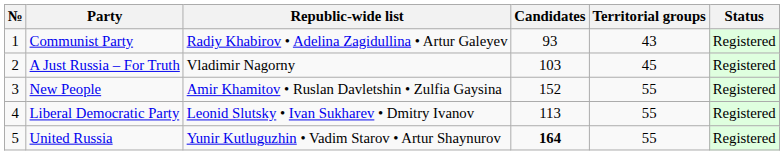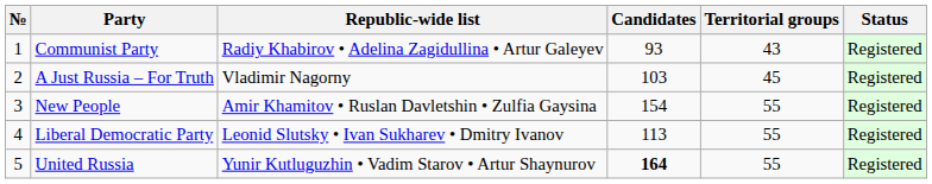New People | Candidates: 152 -> 154
